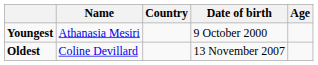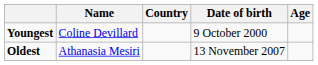Youngest | Name: Athanasia Mesiri -> Coline Devillard
Oldest | Name: Coline Devillard -> Athanasia Mesiri
